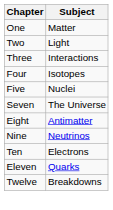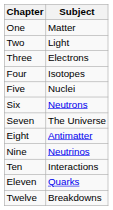Three | Subject: Interactions -> Electrons
+ row: Six | Neutrons
Ten | Subject: Electrons -> Interactions
